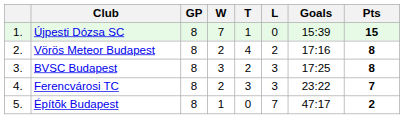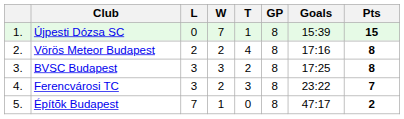columns swapped: GP <-> L
